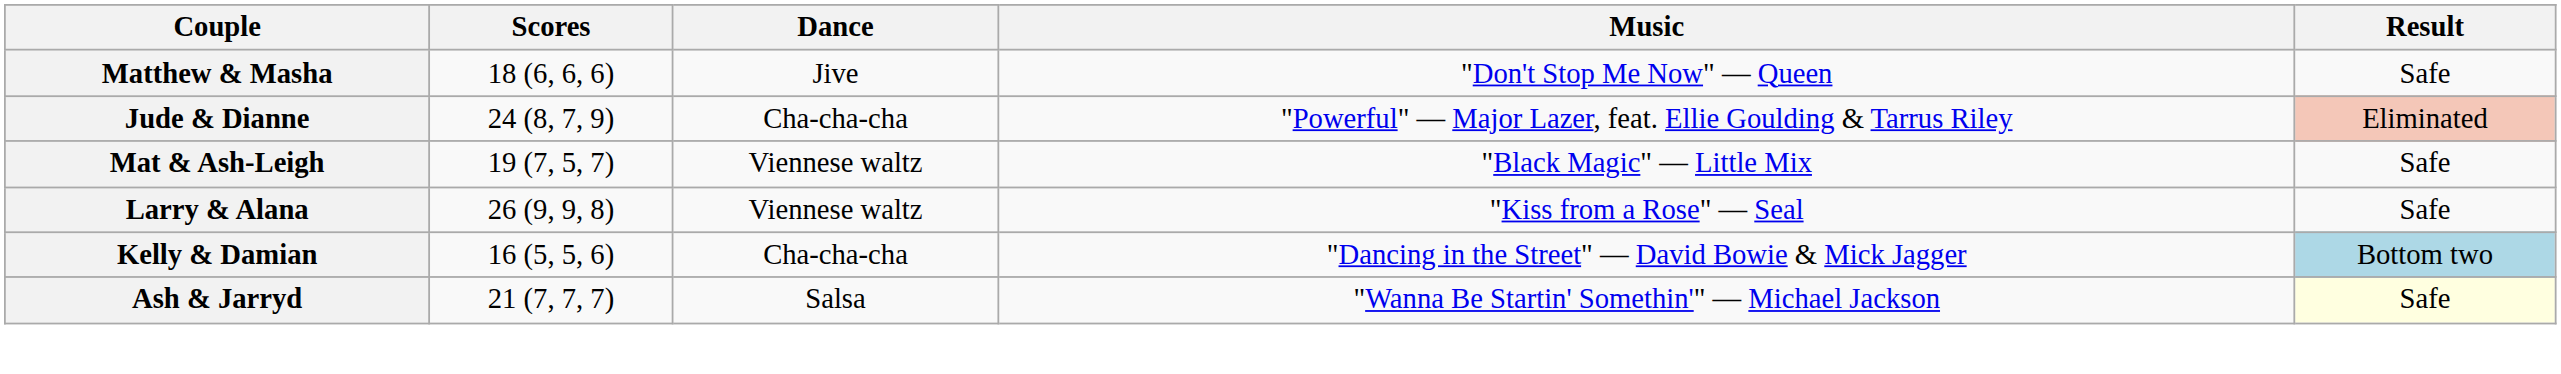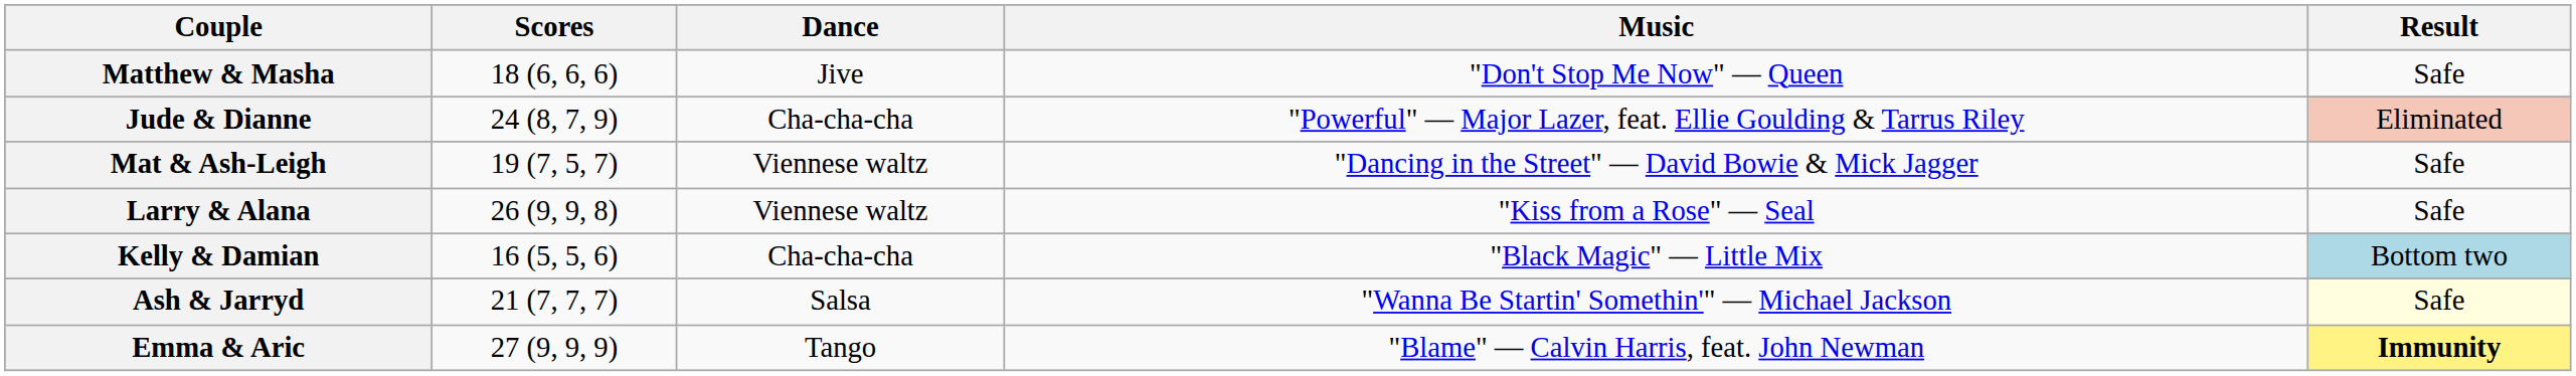Mat & Ash-Leigh | Music: "Black Magic" — Little Mix -> "Dancing in the Street" — David Bowie & Mick Jagger
Kelly & Damian | Music: "Dancing in the Street" — David Bowie & Mick Jagger -> "Black Magic" — Little Mix
+ row: Emma & Aric | 27 (9, 9, 9) | Tango | "Blame" — Calvin Harris, feat. John Newman | Immunity
